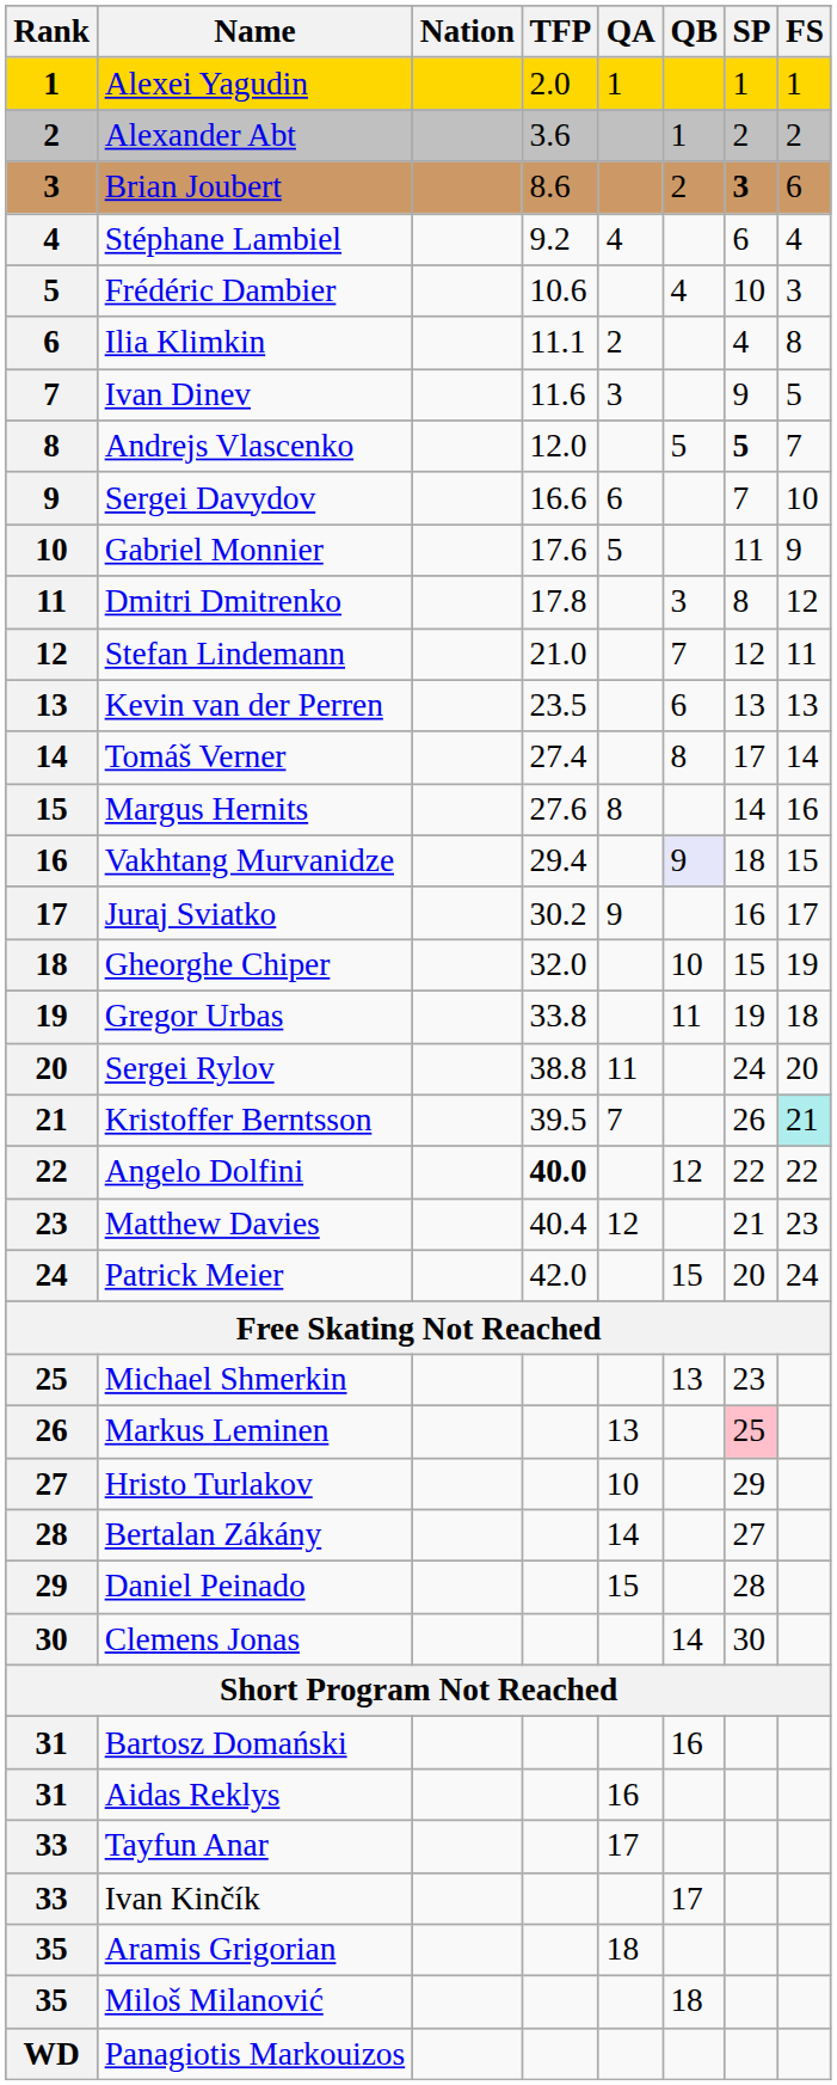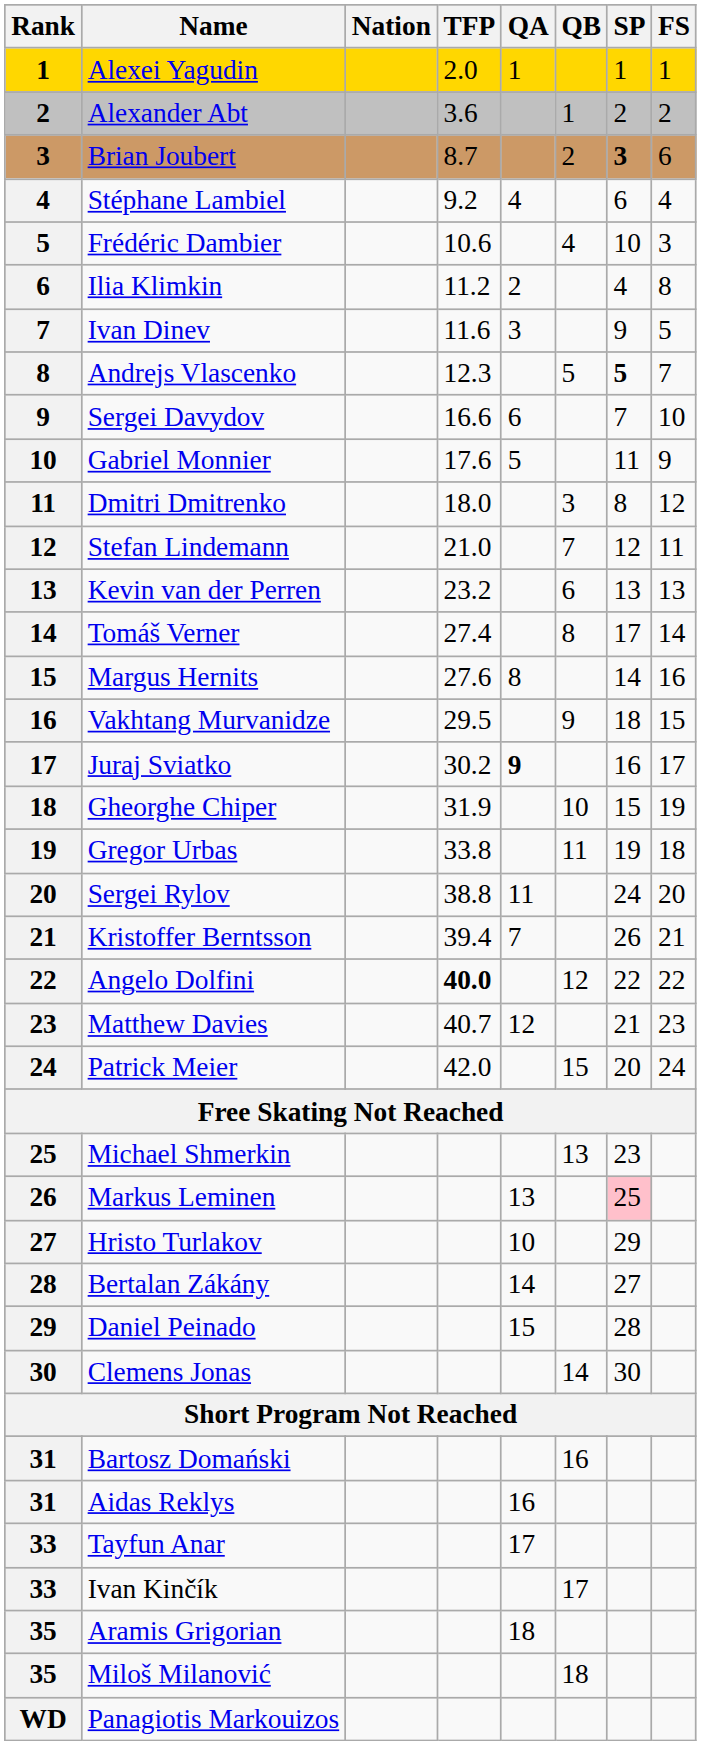Brian Joubert | TFP: 8.6 -> 8.7
Ilia Klimkin | TFP: 11.1 -> 11.2
Andrejs Vlascenko | TFP: 12.0 -> 12.3
Dmitri Dmitrenko | TFP: 17.8 -> 18.0
Kevin van der Perren | TFP: 23.5 -> 23.2
Vakhtang Murvanidze | TFP: 29.4 -> 29.5
Vakhtang Murvanidze | QB: lavender background -> no background
Juraj Sviatko | QA: normal -> bold
Gheorghe Chiper | TFP: 32.0 -> 31.9
Kristoffer Berntsson | TFP: 39.5 -> 39.4
Kristoffer Berntsson | FS: paleturquoise background -> no background
Matthew Davies | TFP: 40.4 -> 40.7
